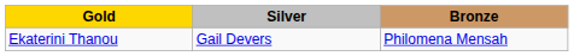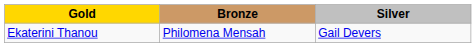columns swapped: Silver <-> Bronze
